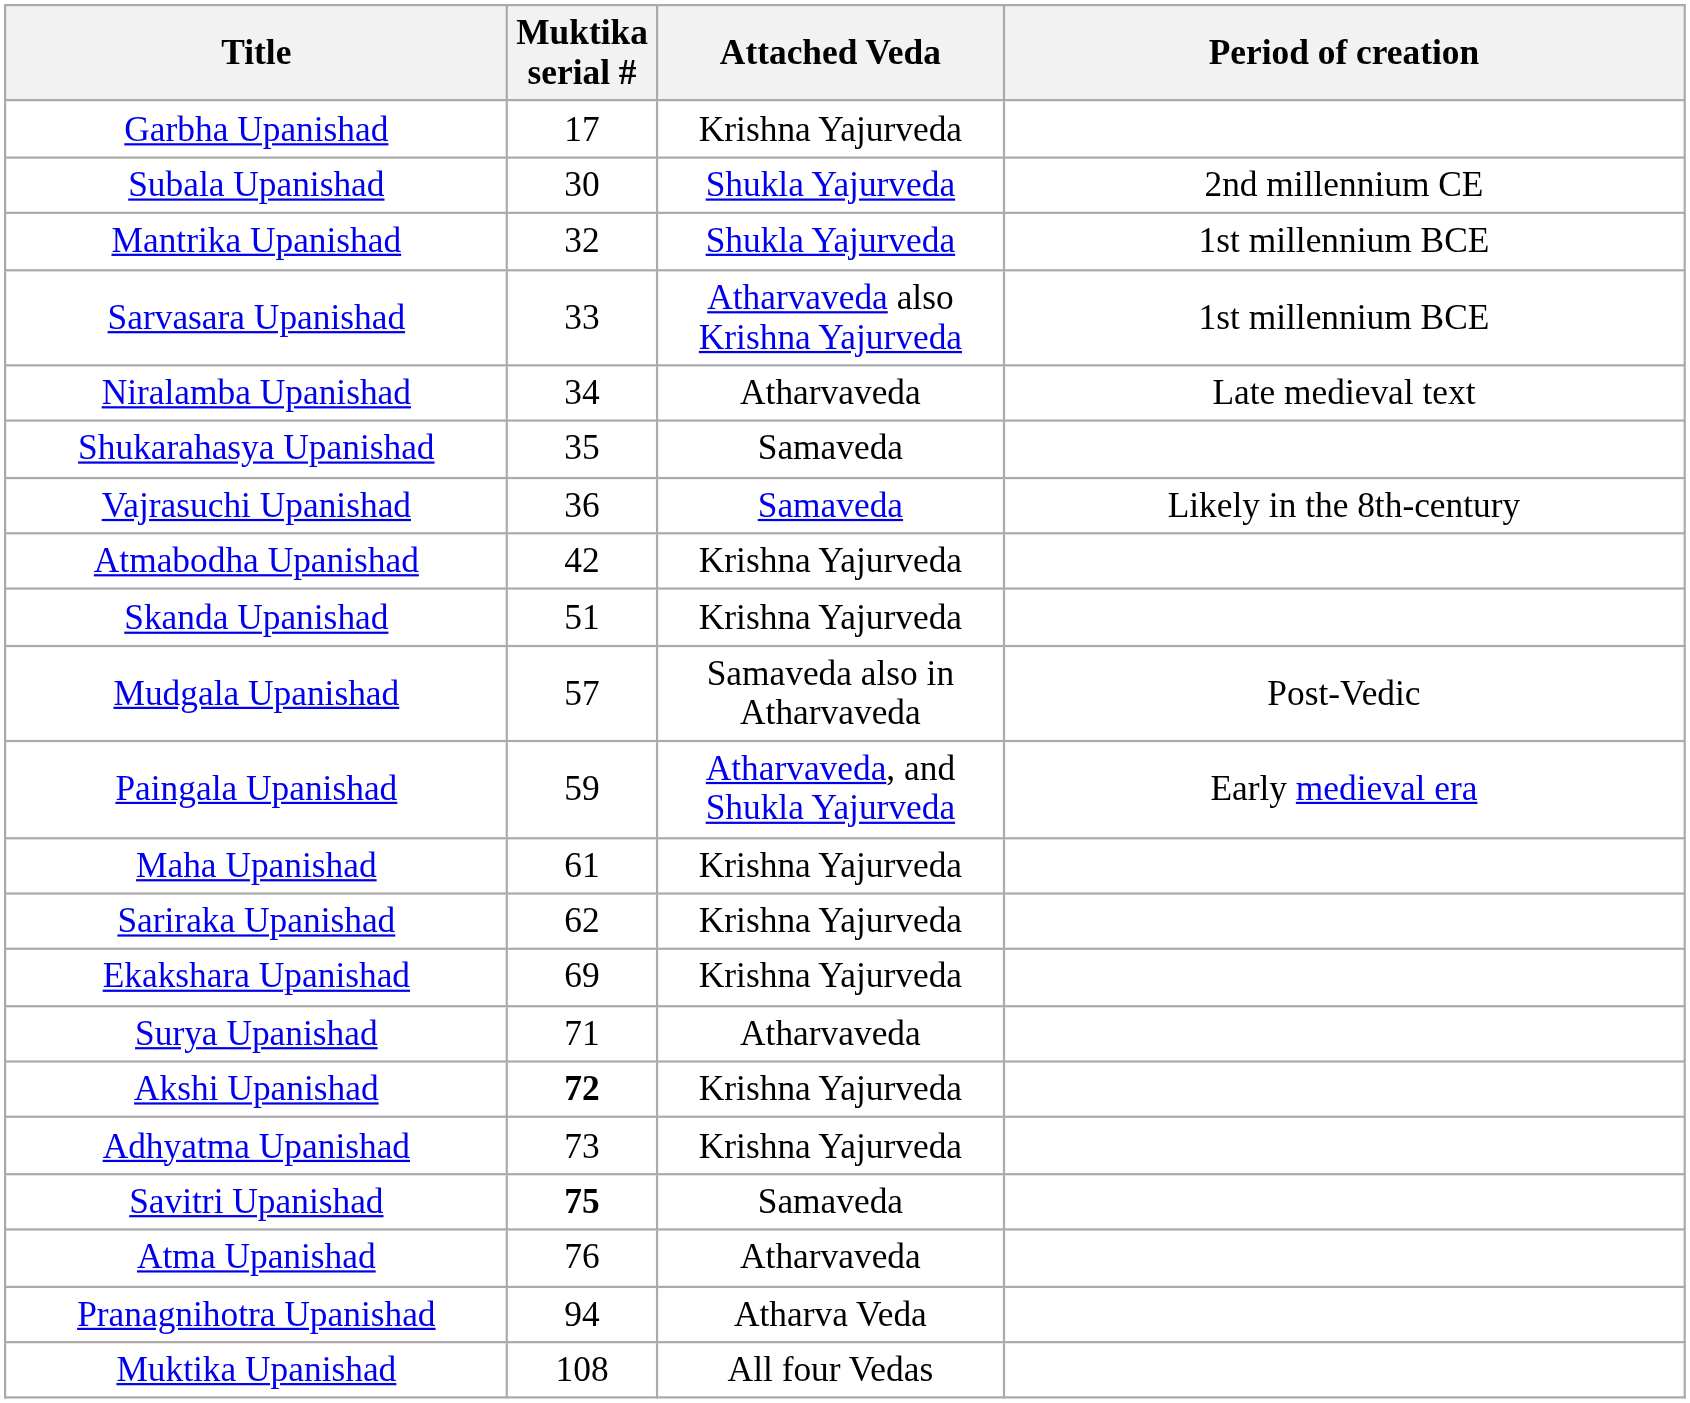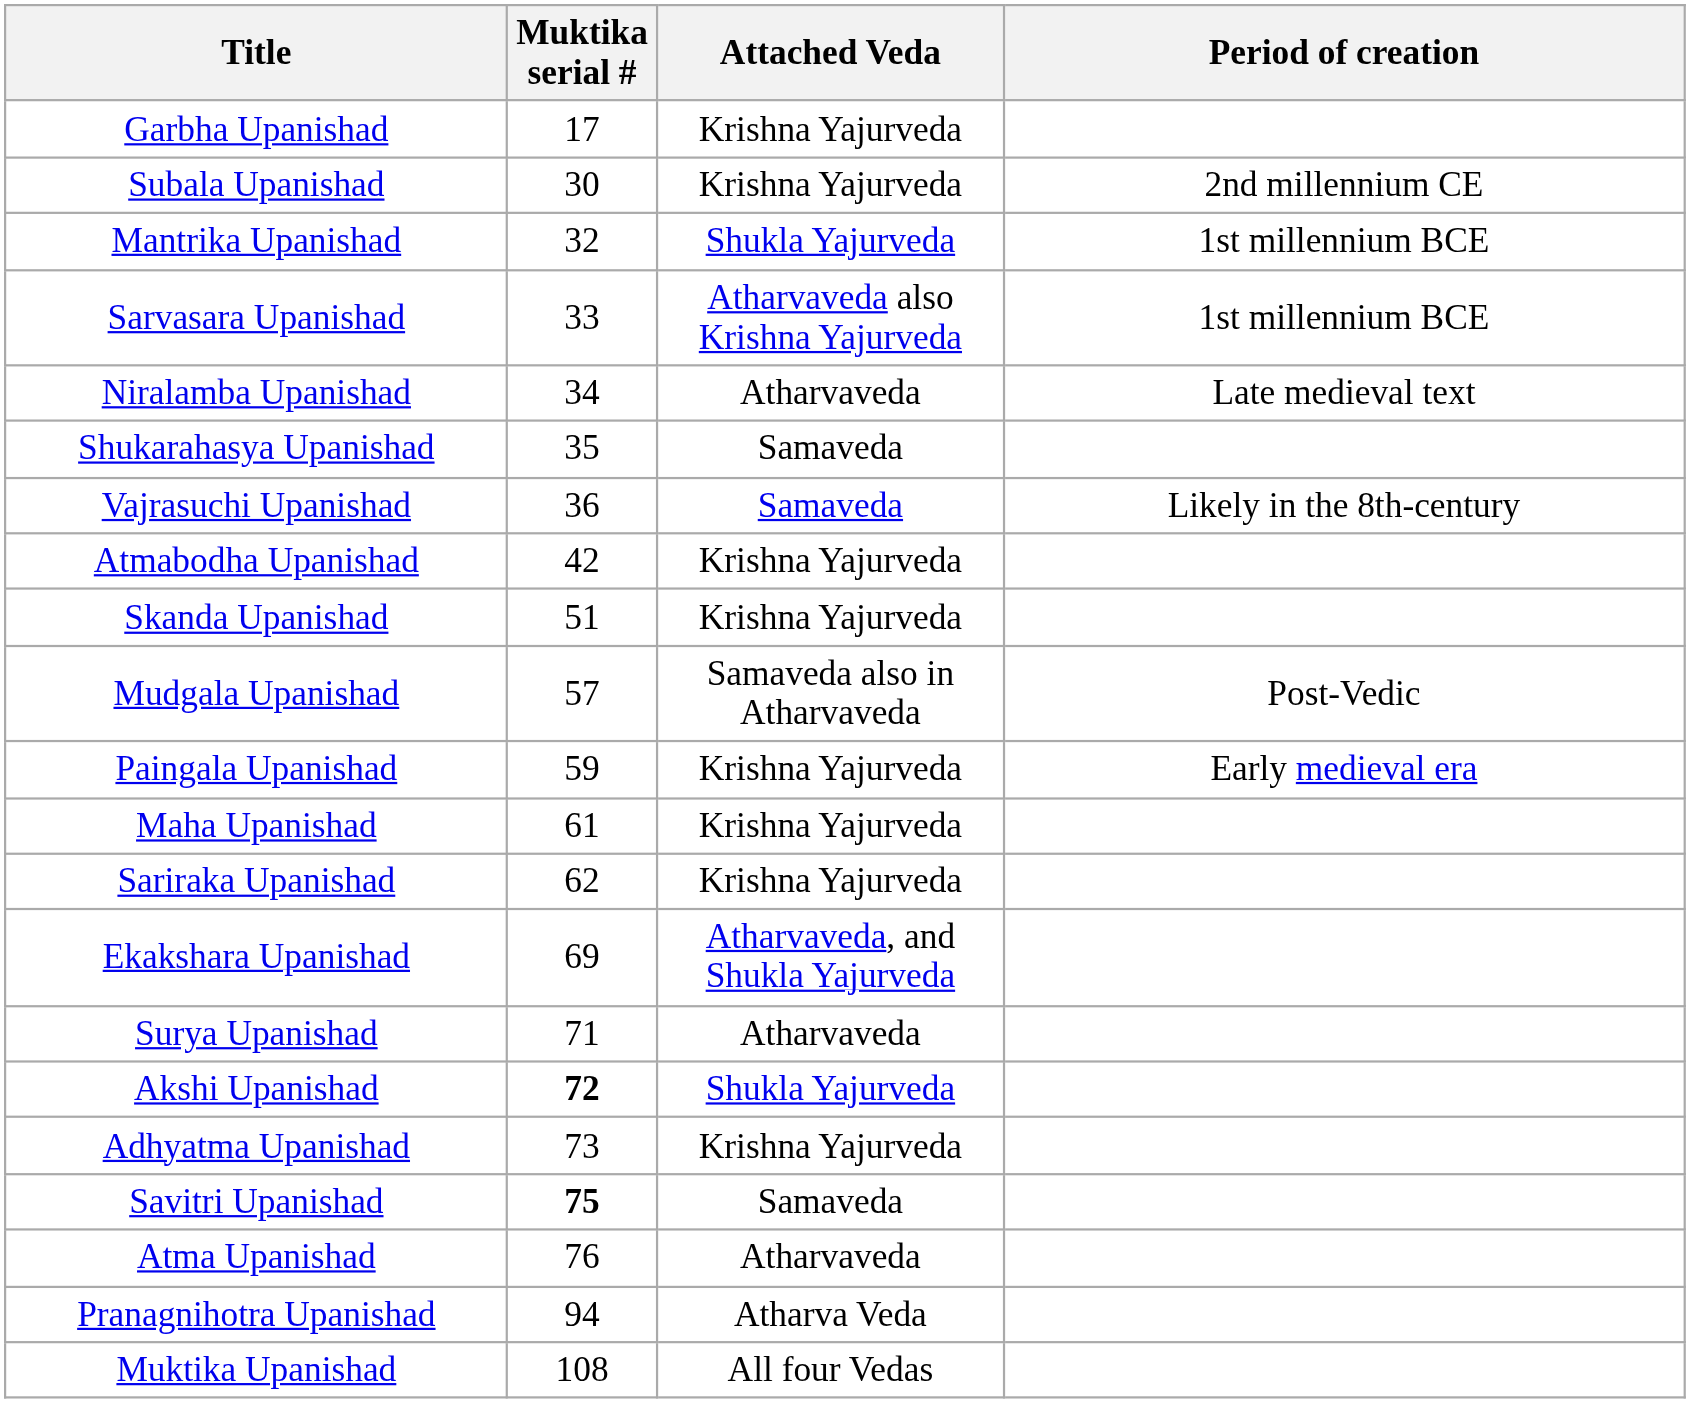Subala Upanishad | Attached Veda: Shukla Yajurveda -> Krishna Yajurveda
Paingala Upanishad | Attached Veda: Atharvaveda, and Shukla Yajurveda -> Krishna Yajurveda
Ekakshara Upanishad | Attached Veda: Krishna Yajurveda -> Atharvaveda, and Shukla Yajurveda
Akshi Upanishad | Attached Veda: Krishna Yajurveda -> Shukla Yajurveda
